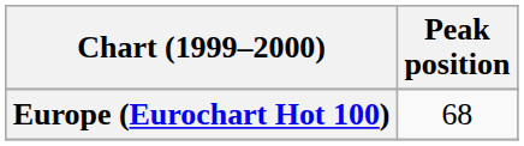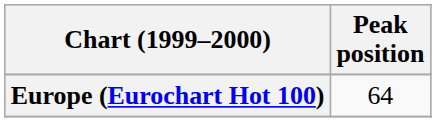Europe (Eurochart Hot 100) | Peak position: 68 -> 64
